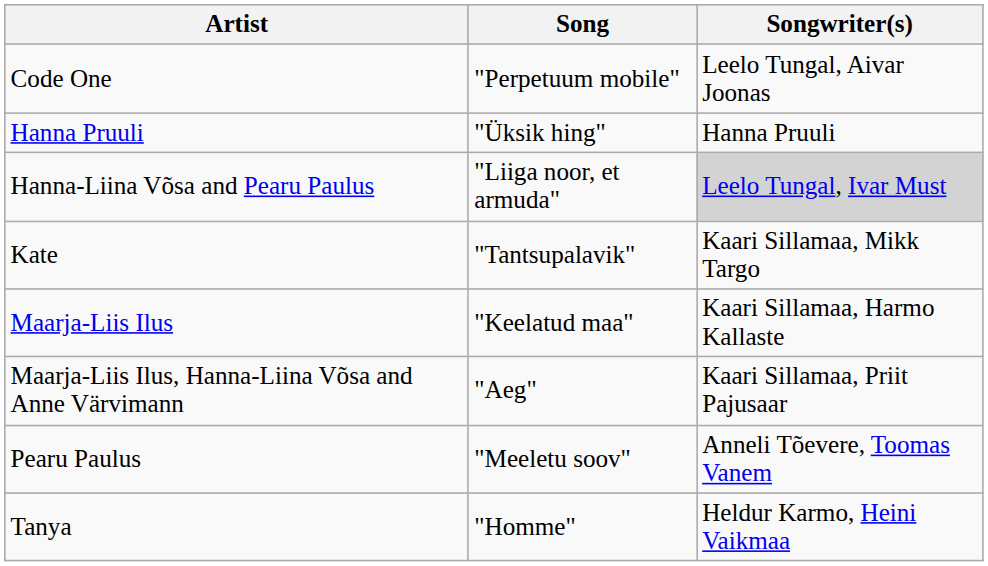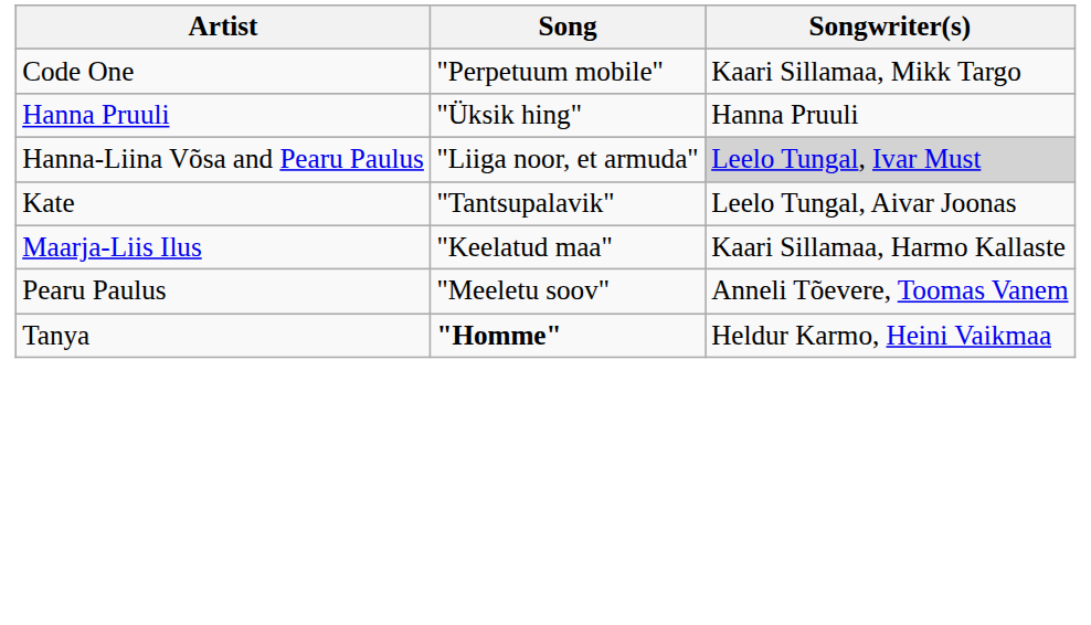Code One | Songwriter(s): Leelo Tungal, Aivar Joonas -> Kaari Sillamaa, Mikk Targo
Kate | Songwriter(s): Kaari Sillamaa, Mikk Targo -> Leelo Tungal, Aivar Joonas
- row: Maarja-Liis Ilus, Hanna-Liina Võsa and Anne Värvimann | "Aeg" | Kaari Sillamaa, Priit Pajusaar
Tanya | Song: normal -> bold
